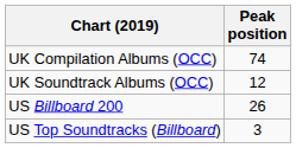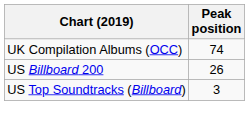- row: UK Soundtrack Albums (OCC) | 12
